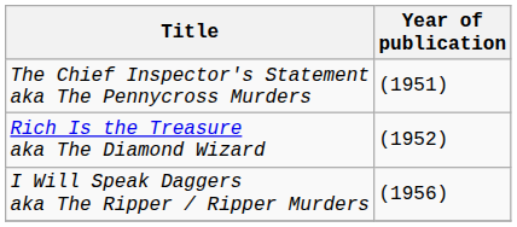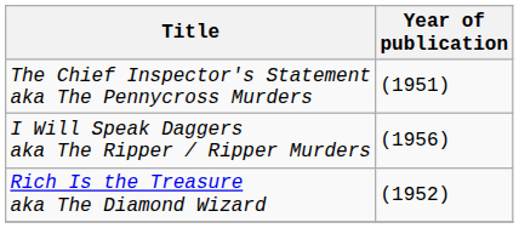rows swapped: Rich Is the Treasure aka The Diamond Wizard <-> I Will Speak Daggers aka The Ripper / Ripper Murders
